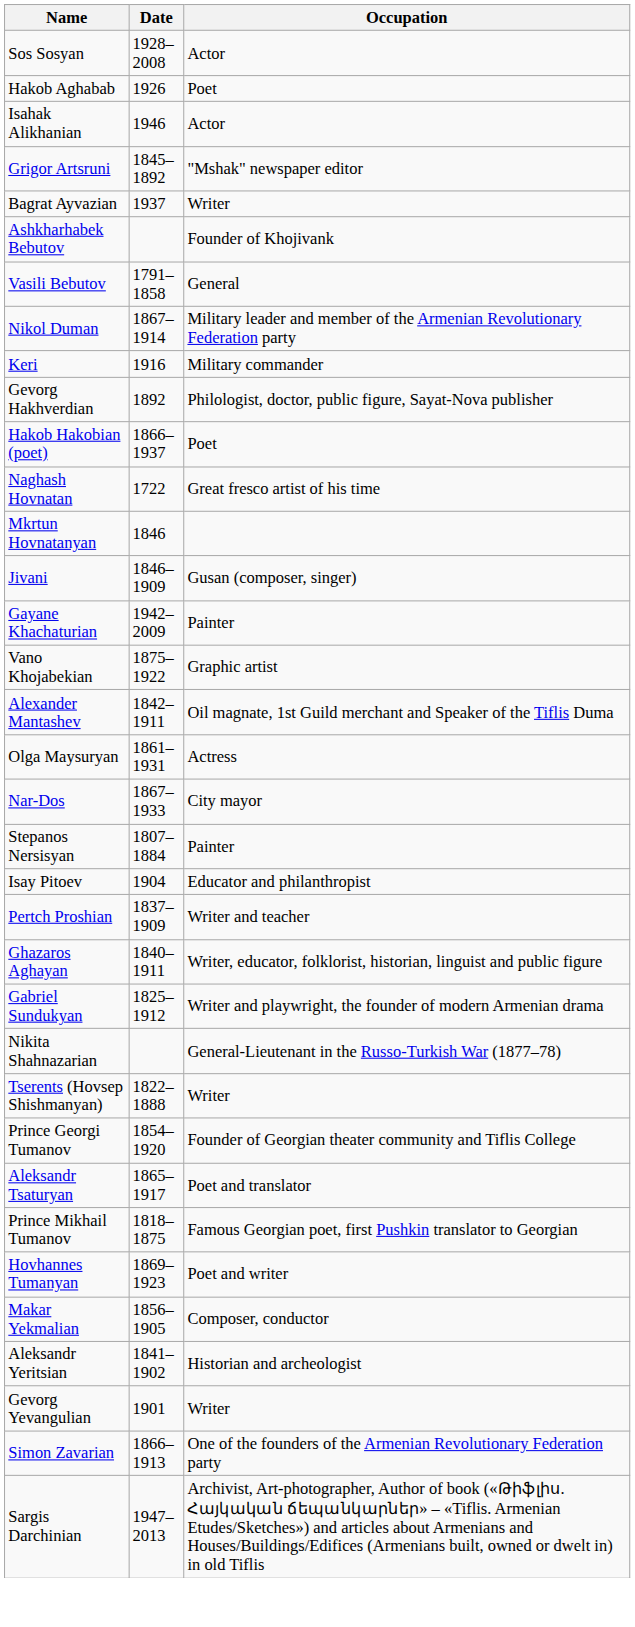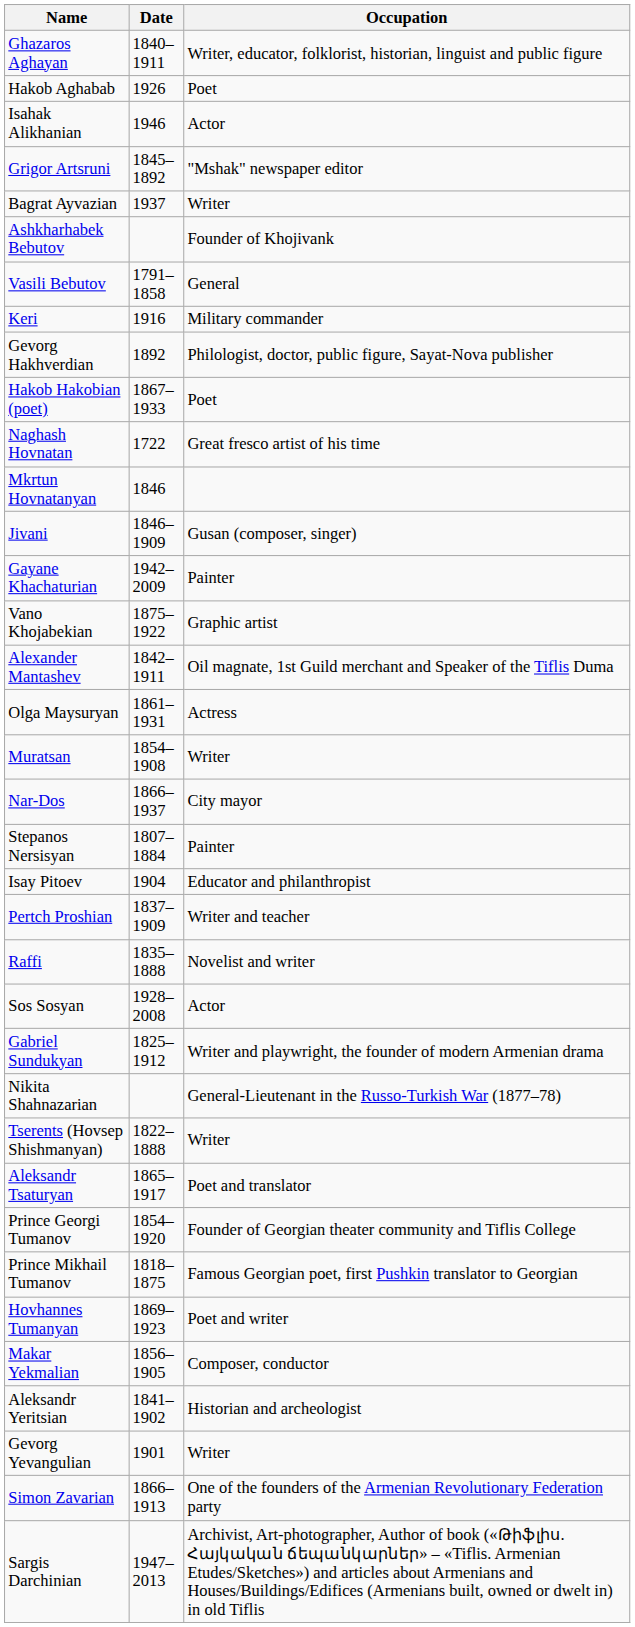rows swapped: Ghazaros Aghayan <-> Sos Sosyan
- row: Nikol Duman | 1867–1914 | Military leader and member of the Armenian Revolutionary Federation party
Hakob Hakobian (poet) | Date: 1866–1937 -> 1867–1933
+ row: Muratsan | 1854–1908 | Writer
Nar-Dos | Date: 1867–1933 -> 1866–1937
+ row: Raffi | 1835–1888 | Novelist and writer
rows swapped: Aleksandr Tsaturyan <-> Prince Georgi Tumanov
